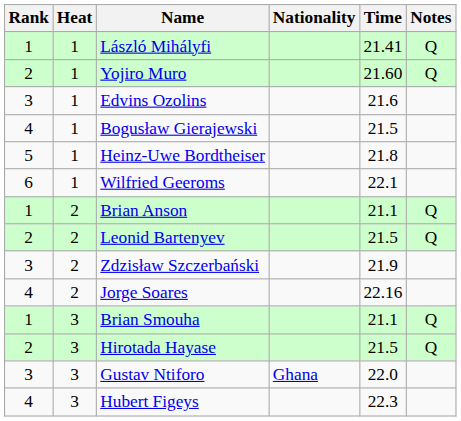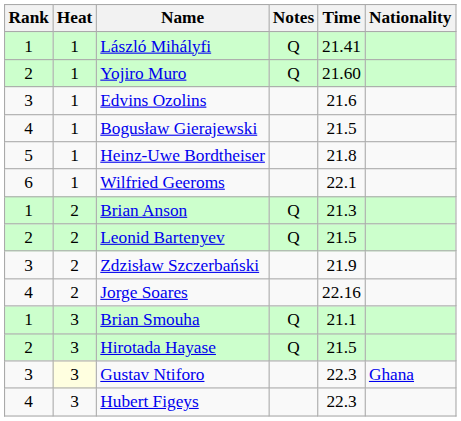columns swapped: Nationality <-> Notes
Brian Anson | Time: 21.1 -> 21.3
Gustav Ntiforo | Heat: no background -> lightyellow background
Gustav Ntiforo | Time: 22.0 -> 22.3
